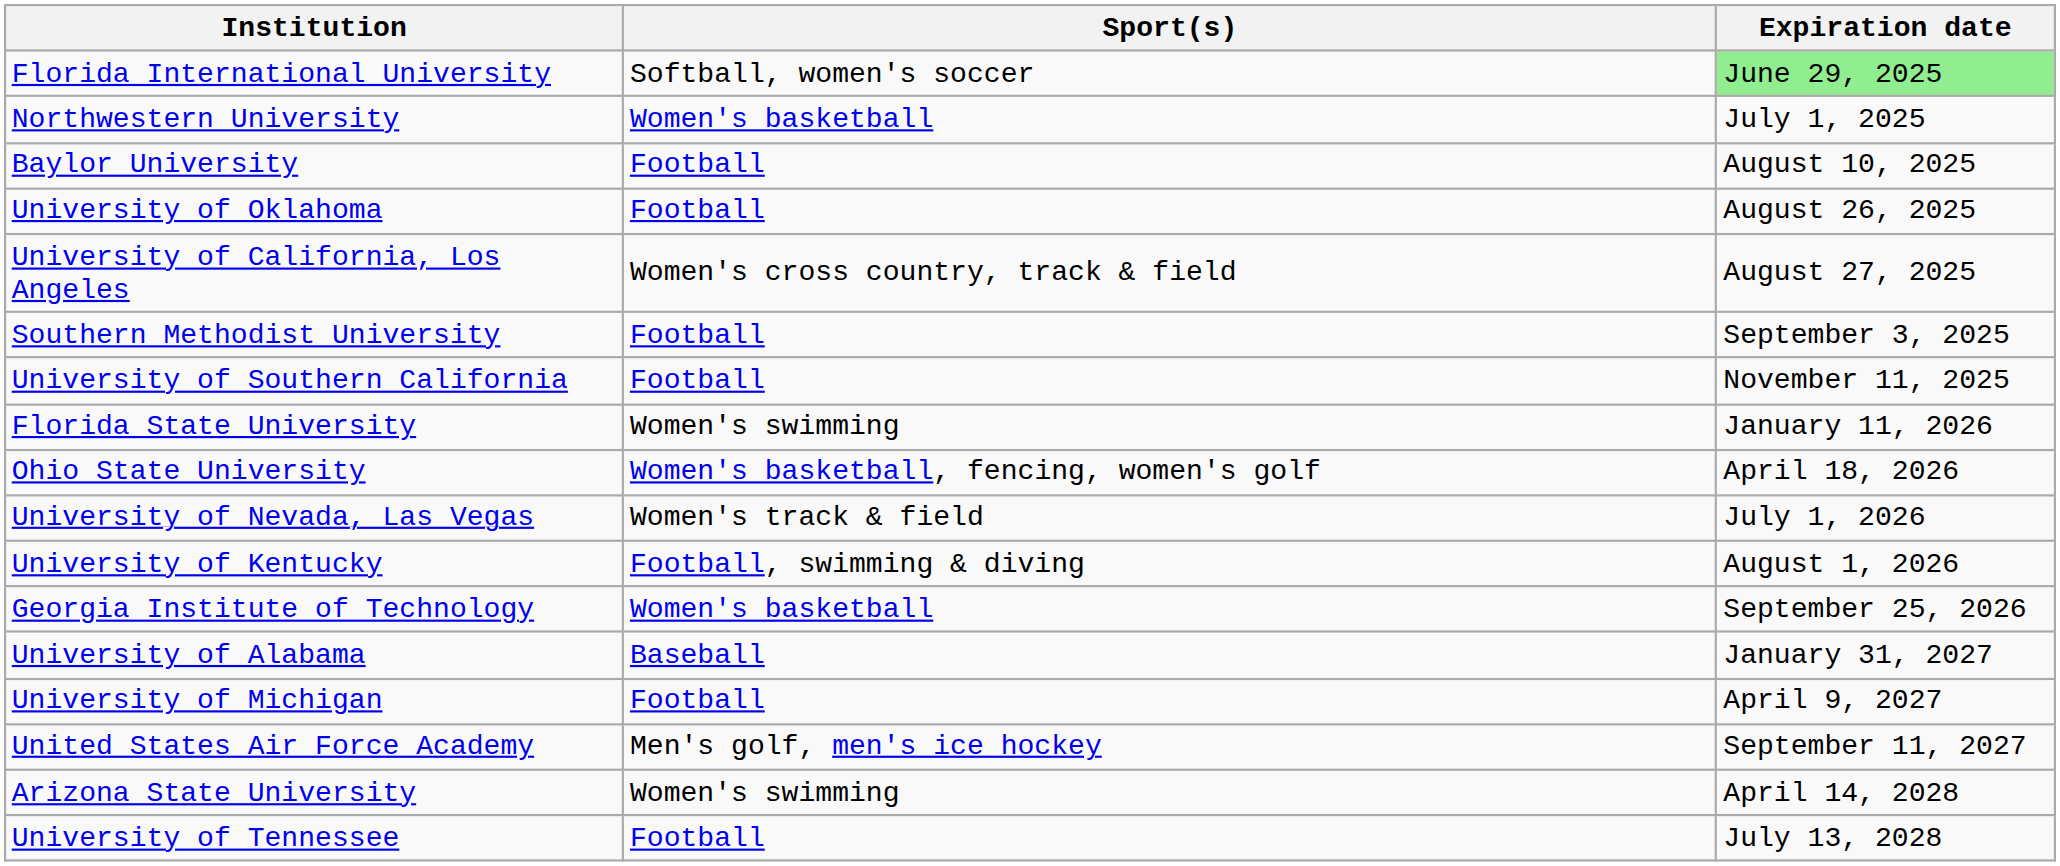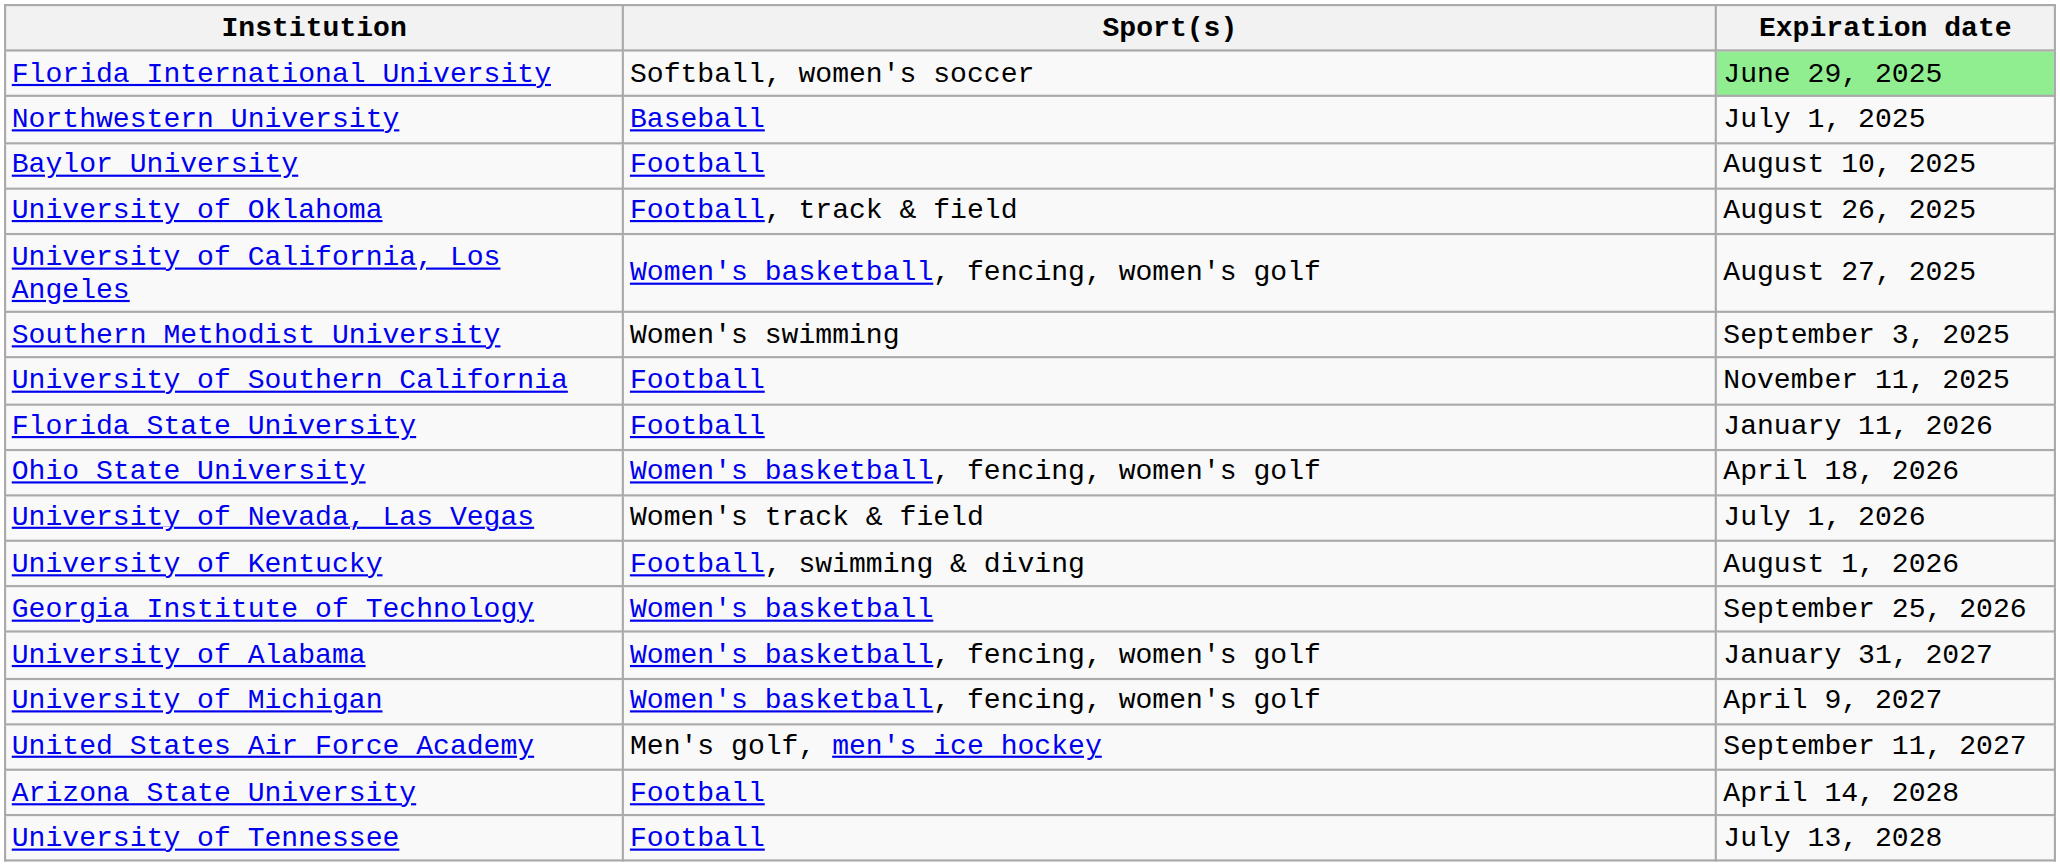Northwestern University | Sport(s): Women's basketball -> Baseball
University of Oklahoma | Sport(s): Football -> Football, track & field
University of California, Los Angeles | Sport(s): Women's cross country, track & field -> Women's basketball, fencing, women's golf
Southern Methodist University | Sport(s): Football -> Women's swimming
Florida State University | Sport(s): Women's swimming -> Football
University of Alabama | Sport(s): Baseball -> Women's basketball, fencing, women's golf
University of Michigan | Sport(s): Football -> Women's basketball, fencing, women's golf
Arizona State University | Sport(s): Women's swimming -> Football
